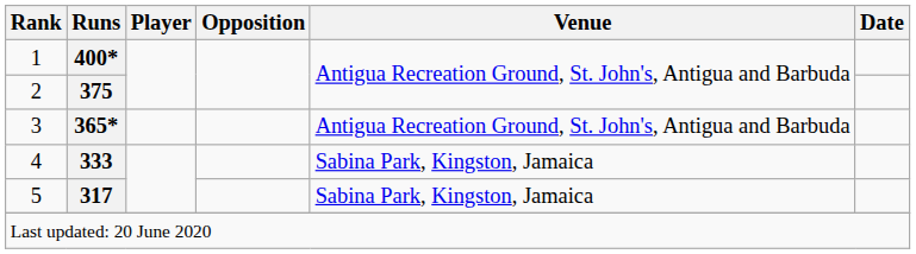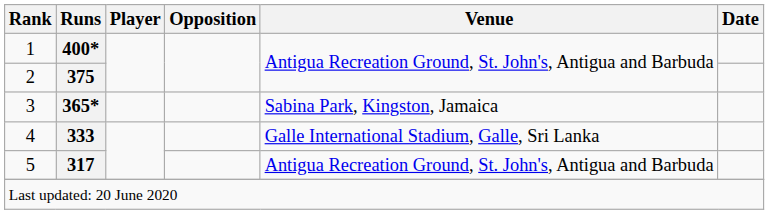3 | Venue: Antigua Recreation Ground, St. John's, Antigua and Barbuda -> Sabina Park, Kingston, Jamaica
4 | Venue: Sabina Park, Kingston, Jamaica -> Galle International Stadium, Galle, Sri Lanka
5 | Venue: Sabina Park, Kingston, Jamaica -> Antigua Recreation Ground, St. John's, Antigua and Barbuda
